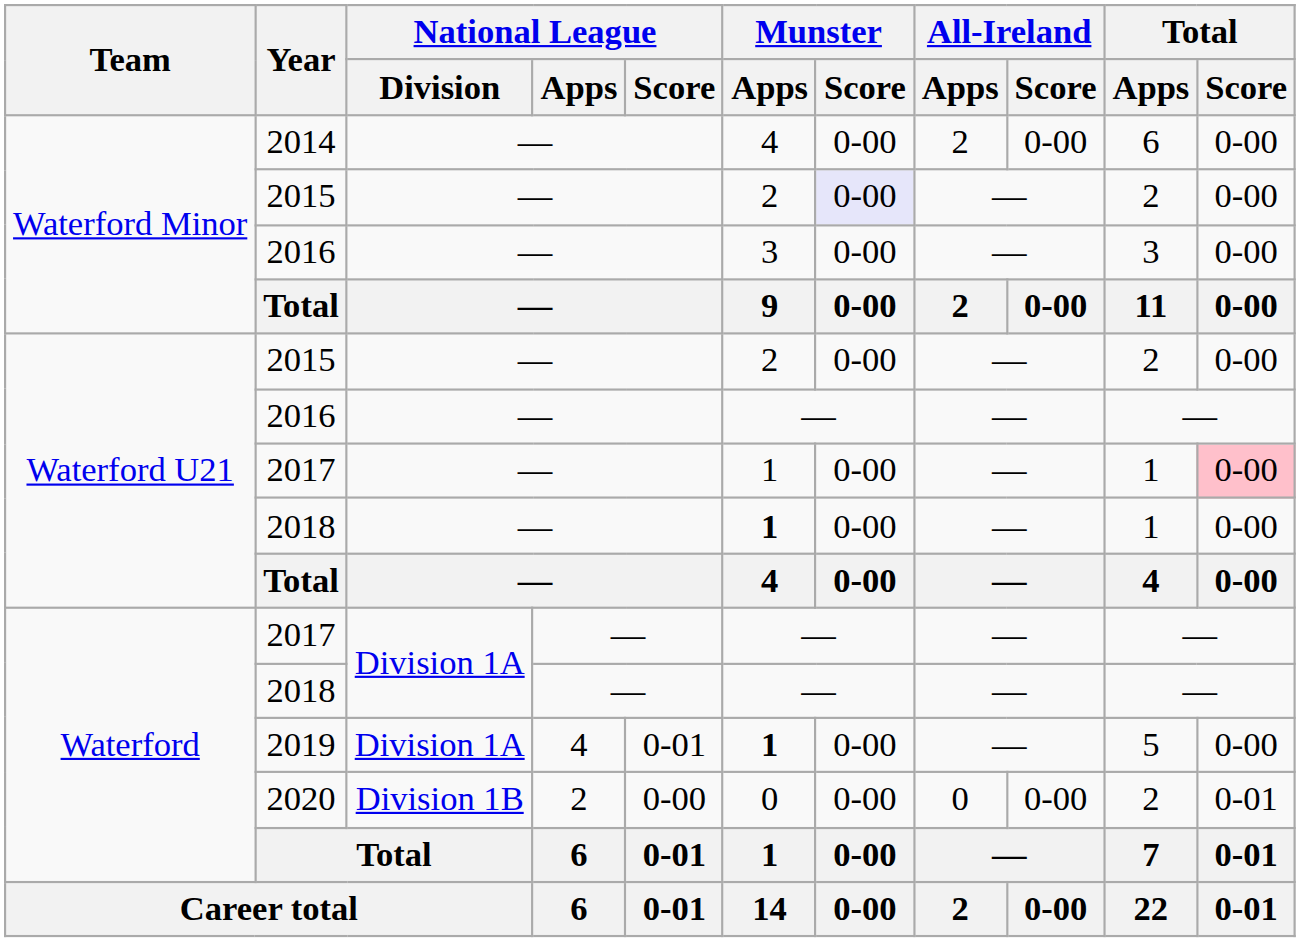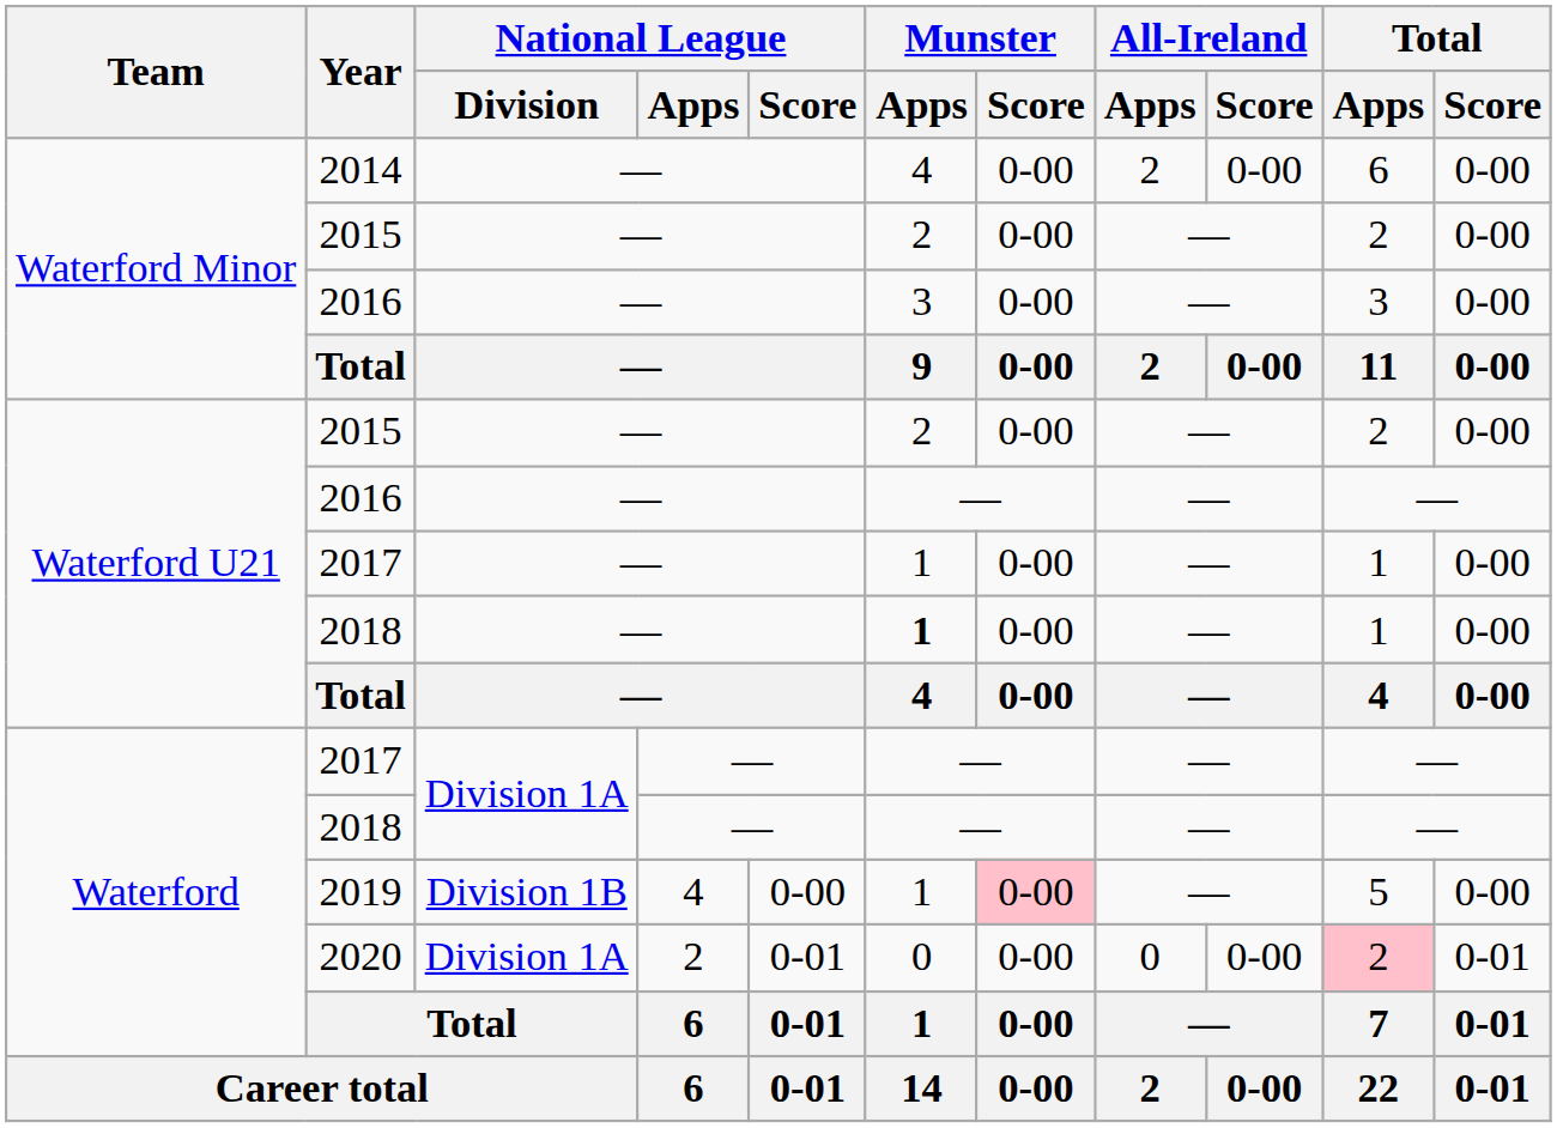Waterford Minor / 2015 | Munster / Score: lavender background -> no background
Waterford U21 / 2017 | Total / Score: pink background -> no background
2019 | National League / Division: Division 1A -> Division 1B
2019 | National League / Score: 0-01 -> 0-00
2019 | Munster / Apps: bold -> normal
2019 | Munster / Score: no background -> pink background
2020 | National League / Division: Division 1B -> Division 1A
2020 | National League / Score: 0-00 -> 0-01
2020 | Total / Apps: no background -> pink background
